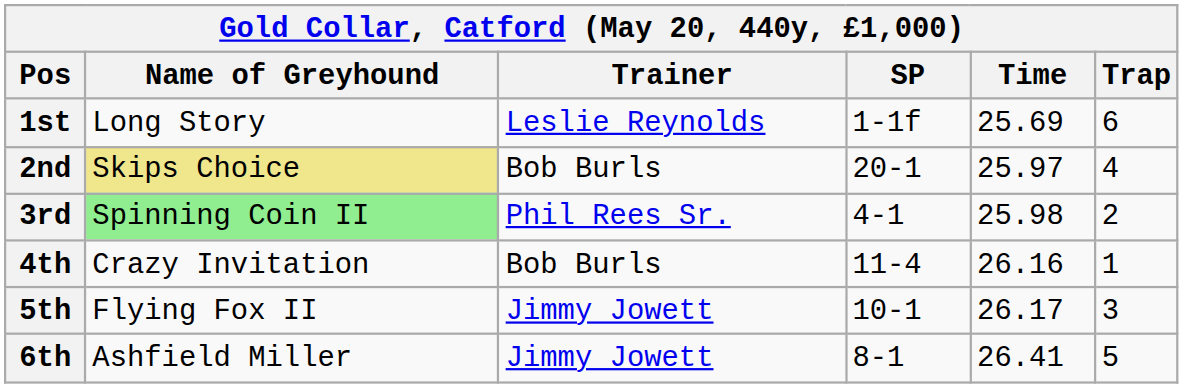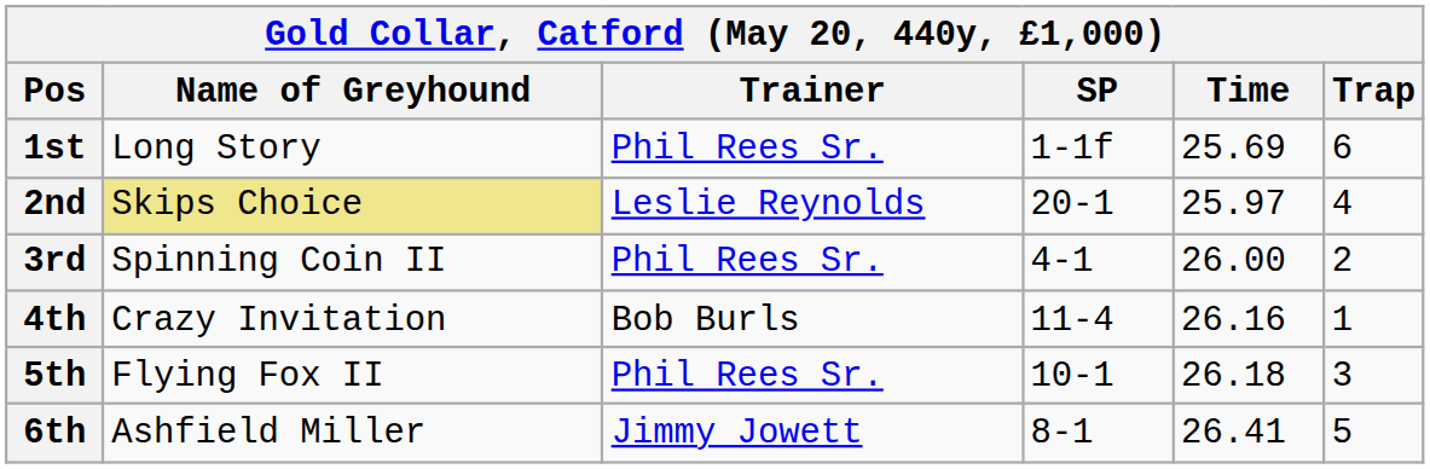1st | Trainer: Leslie Reynolds -> Phil Rees Sr.
2nd | Trainer: Bob Burls -> Leslie Reynolds
3rd | Name of Greyhound: lightgreen background -> no background
3rd | Time: 25.98 -> 26.00
5th | Trainer: Jimmy Jowett -> Phil Rees Sr.
5th | Time: 26.17 -> 26.18
